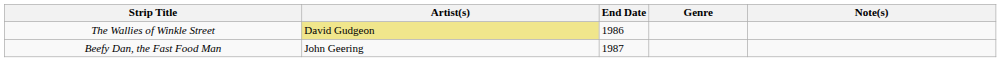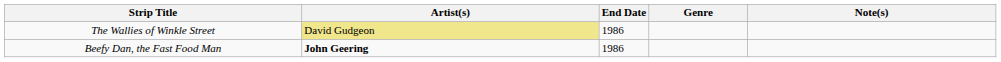Beefy Dan, the Fast Food Man | Artist(s): normal -> bold
Beefy Dan, the Fast Food Man | End Date: 1987 -> 1986
